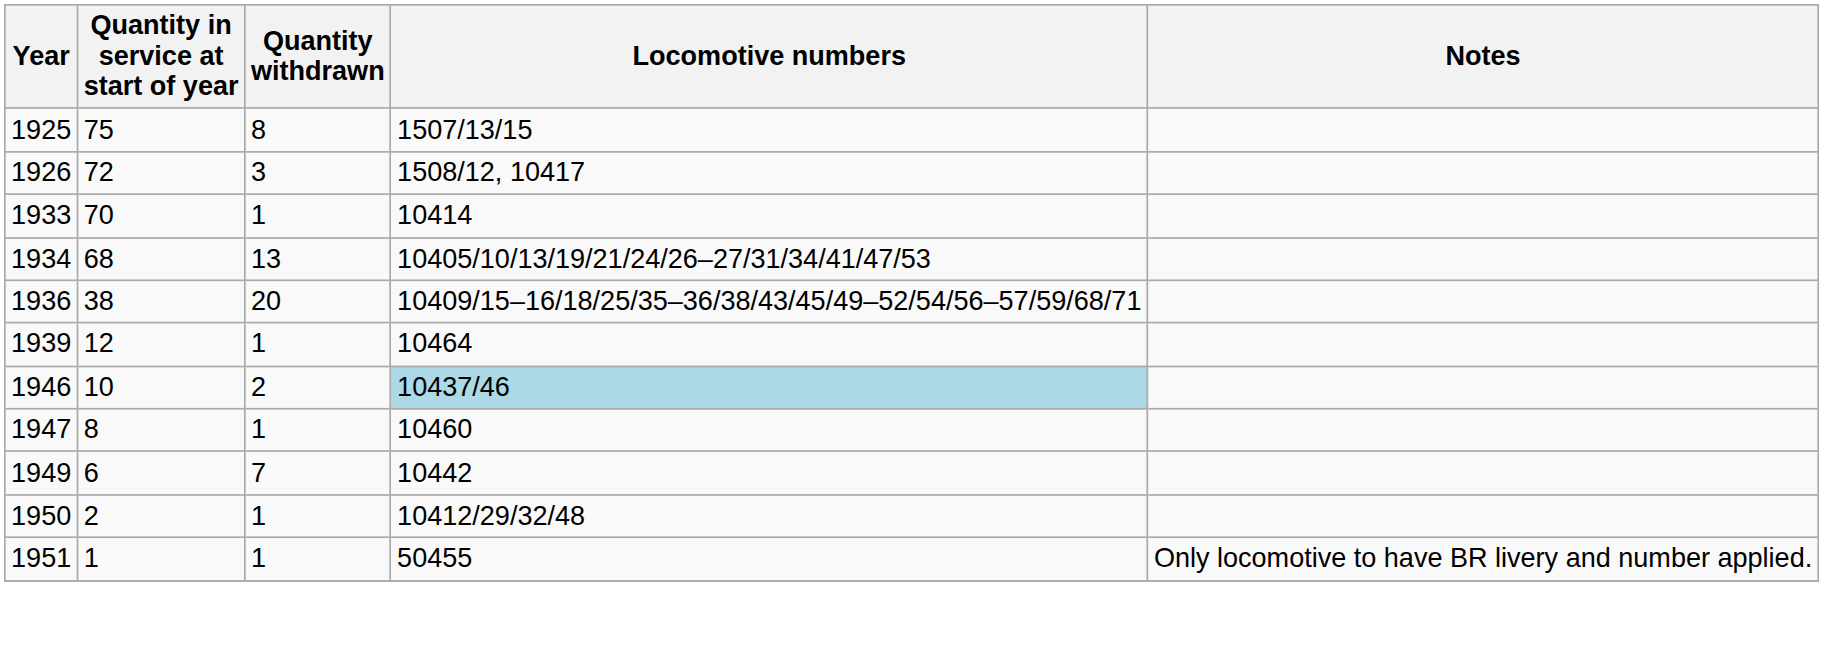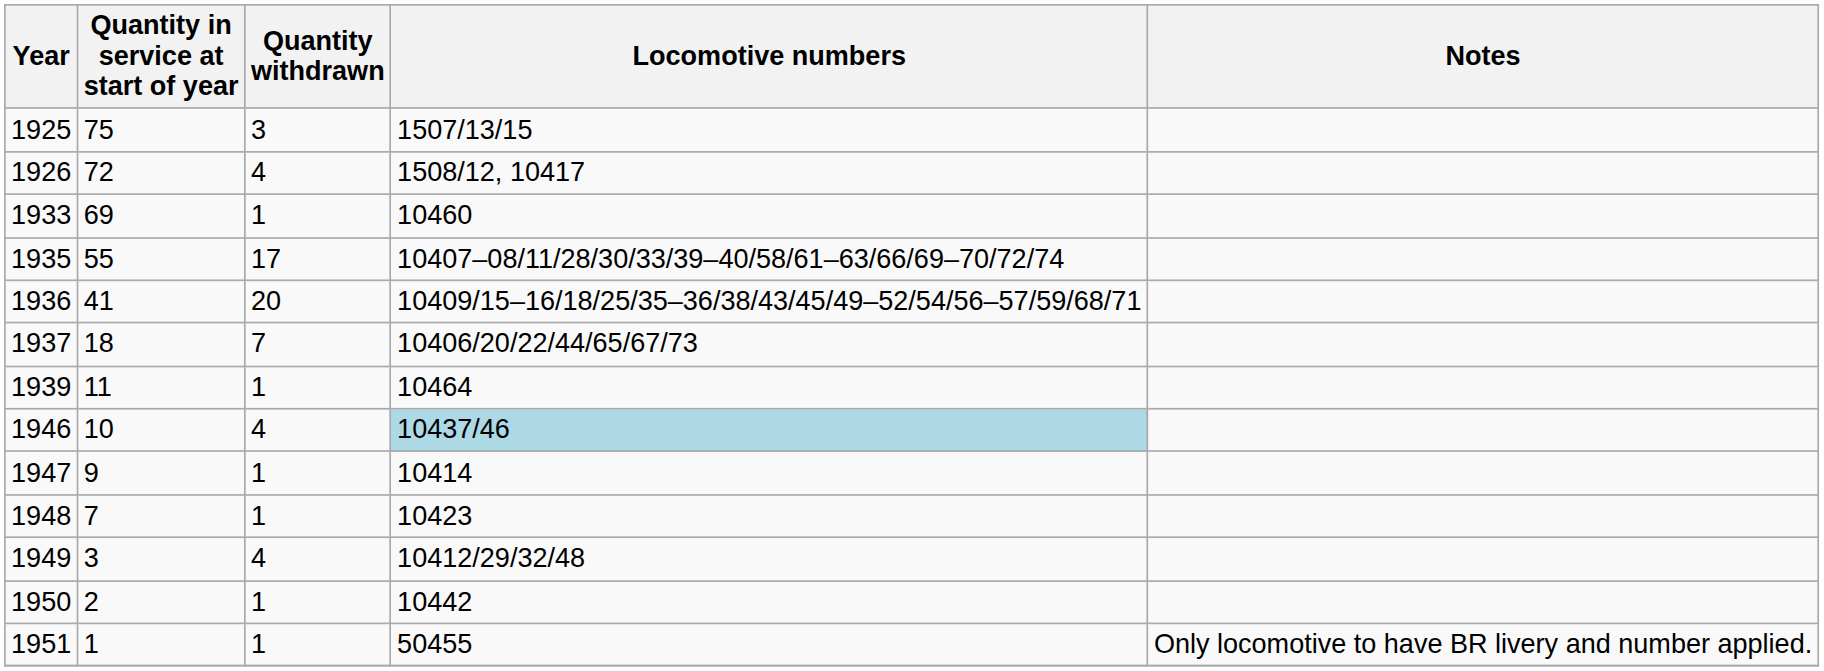1925 | Quantity withdrawn: 8 -> 3
1926 | Quantity withdrawn: 3 -> 4
1933 | Quantity in service at start of year: 70 -> 69
1933 | Locomotive numbers: 10414 -> 10460
- row: 1934 | 68 | 13 | 10405/10/13/19/21/24/26–27/31/34/41/47/53
+ row: 1935 | 55 | 17 | 10407–08/11/28/30/33/39–40/58/61–63/66/69–70/72/74
1936 | Quantity in service at start of year: 38 -> 41
+ row: 1937 | 18 | 7 | 10406/20/22/44/65/67/73
1939 | Quantity in service at start of year: 12 -> 11
1946 | Quantity withdrawn: 2 -> 4
1947 | Quantity in service at start of year: 8 -> 9
1947 | Locomotive numbers: 10460 -> 10414
+ row: 1948 | 7 | 1 | 10423
1949 | Quantity in service at start of year: 6 -> 3
1949 | Quantity withdrawn: 7 -> 4
1949 | Locomotive numbers: 10442 -> 10412/29/32/48
1950 | Locomotive numbers: 10412/29/32/48 -> 10442
